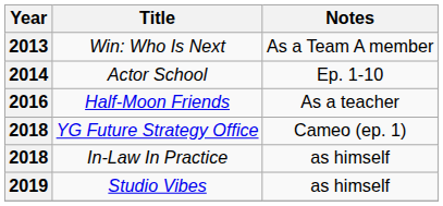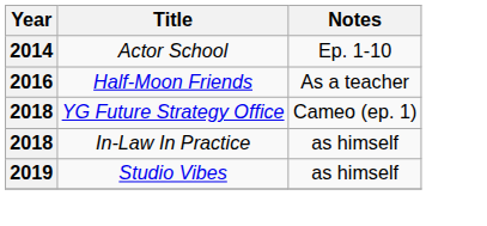- row: 2013 | Win: Who Is Next | As a Team A member
